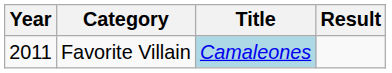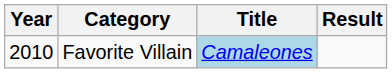Favorite Villain | Year: 2011 -> 2010
